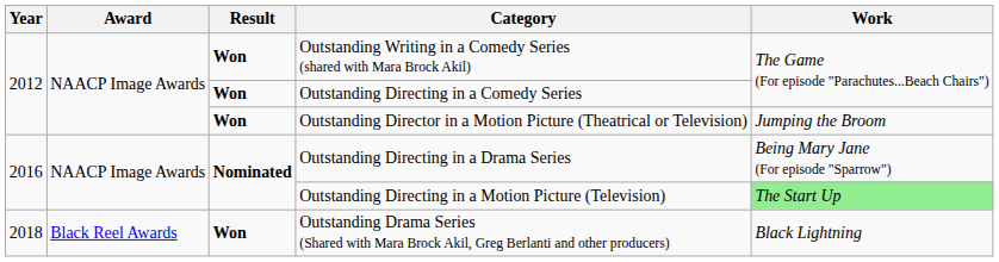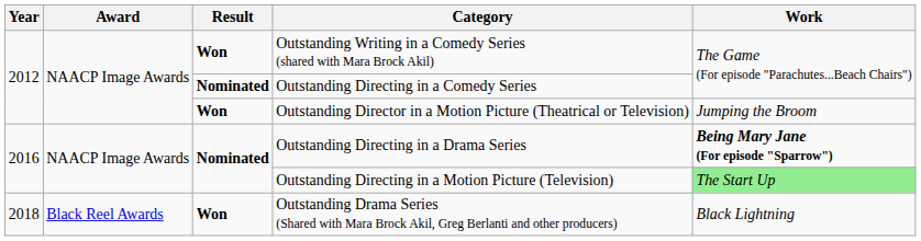Outstanding Directing in a Comedy Series | Result: Won -> Nominated
Outstanding Directing in a Drama Series | Work: normal -> bold
